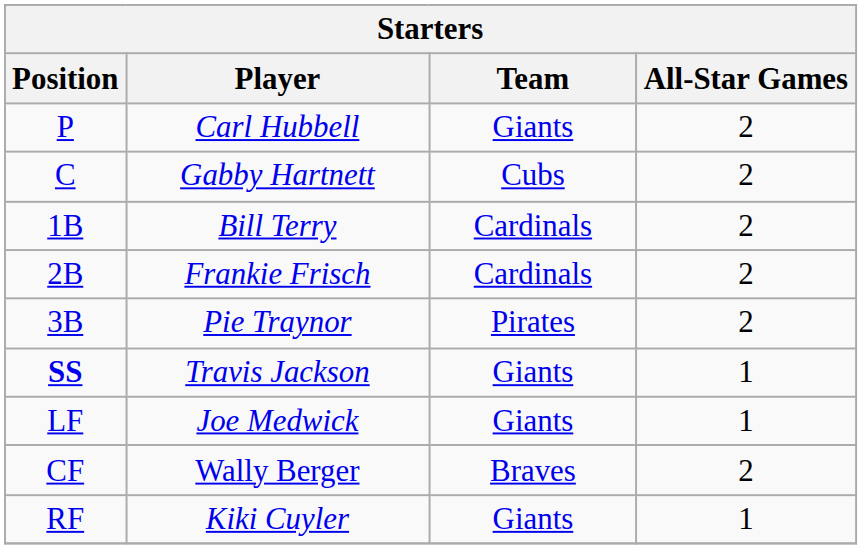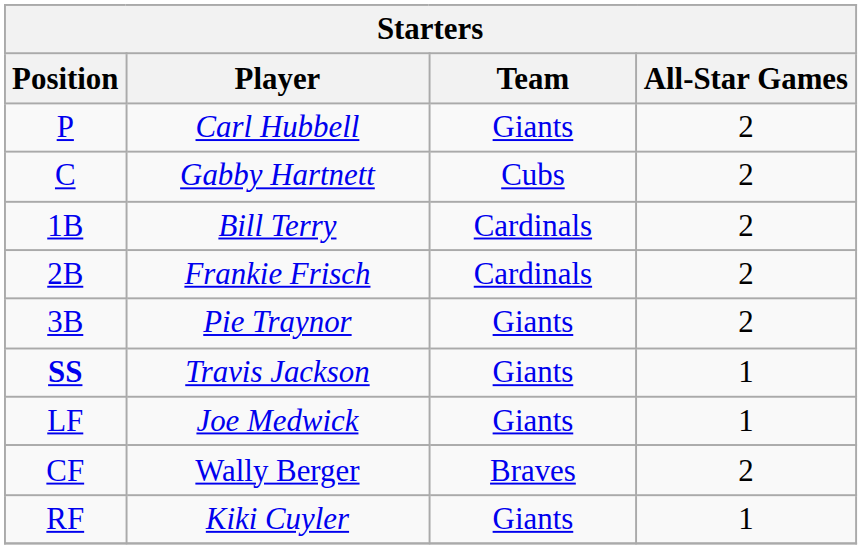Pie Traynor | Team: Pirates -> Giants
